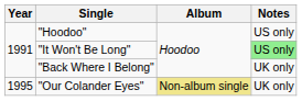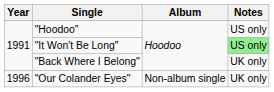"Our Colander Eyes" | Year: 1995 -> 1996
"Our Colander Eyes" | Album: khaki background -> no background
